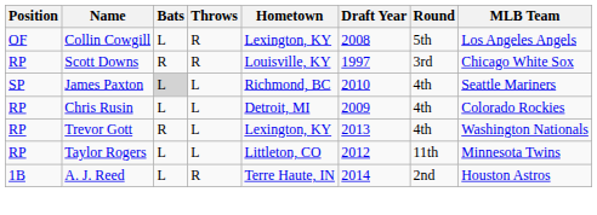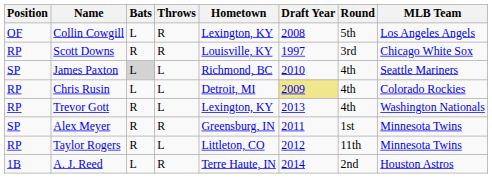Chris Rusin | Draft Year: no background -> khaki background
+ row: SP | Alex Meyer | R | R | Greensburg, IN | 2011 | 1st | Minnesota Twins
Taylor Rogers | Bats: L -> R
